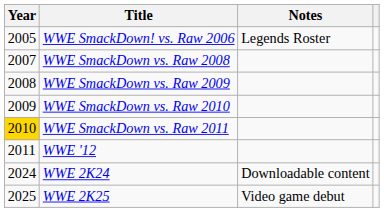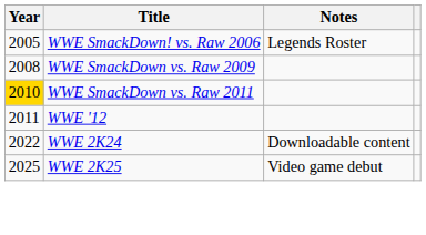- row: 2007 | WWE SmackDown vs. Raw 2008
- row: 2009 | WWE SmackDown vs. Raw 2010
WWE 2K24 | Year: 2024 -> 2022
